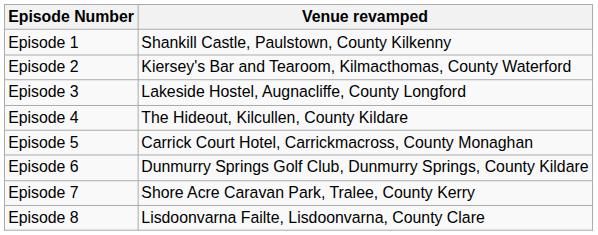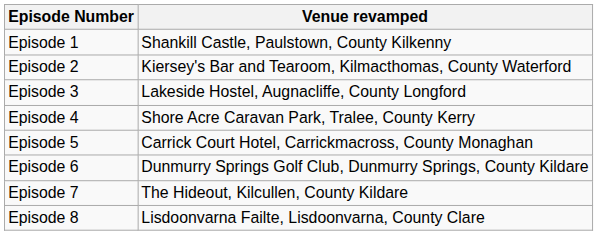Episode 4 | Venue revamped: The Hideout, Kilcullen, County Kildare -> Shore Acre Caravan Park, Tralee, County Kerry
Episode 7 | Venue revamped: Shore Acre Caravan Park, Tralee, County Kerry -> The Hideout, Kilcullen, County Kildare
